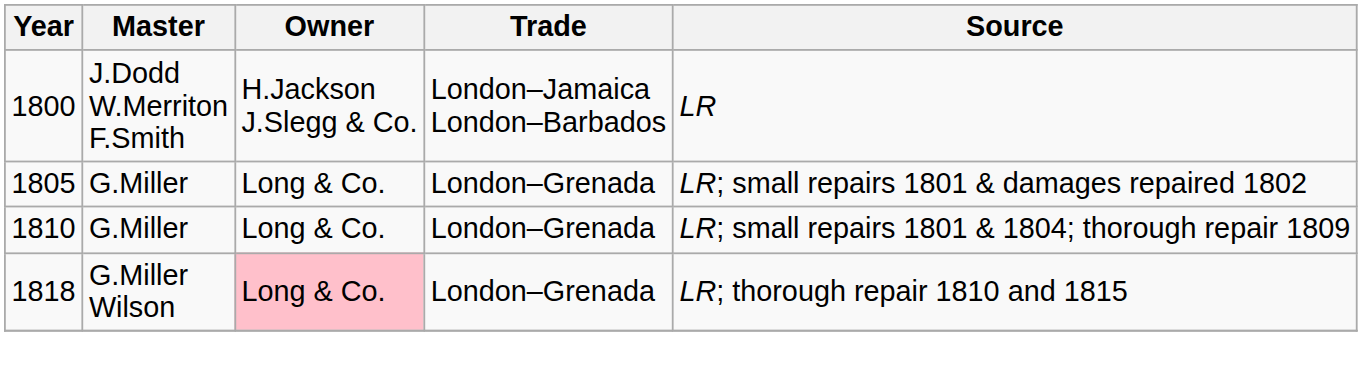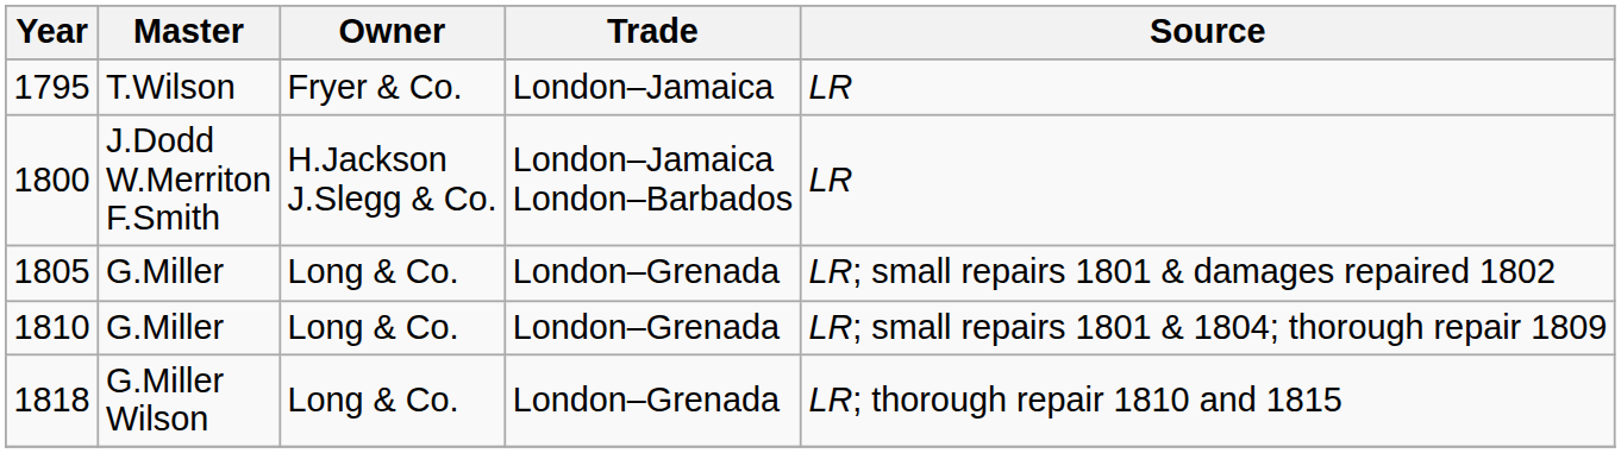+ row: 1795 | T.Wilson | Fryer & Co. | London–Jamaica | LR
1818 | Owner: pink background -> no background
